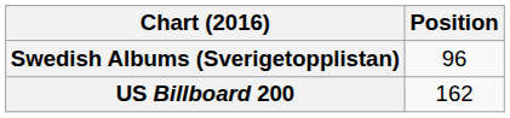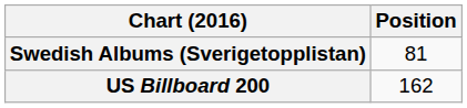Swedish Albums (Sverigetopplistan) | Position: 96 -> 81
